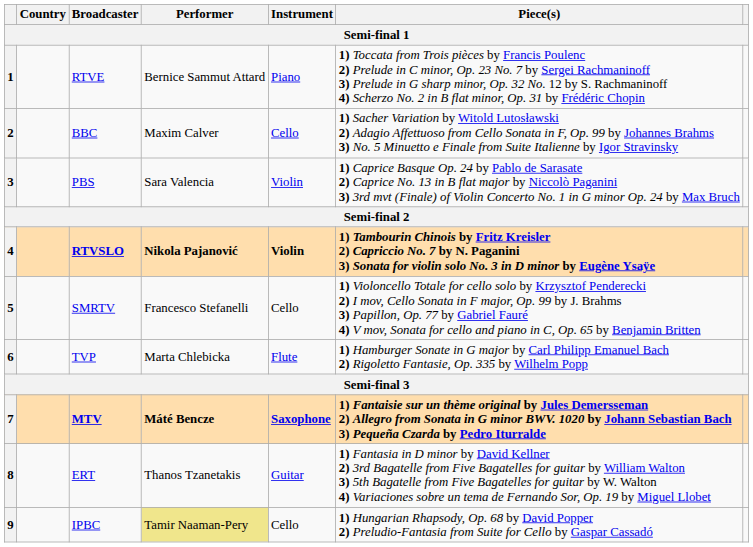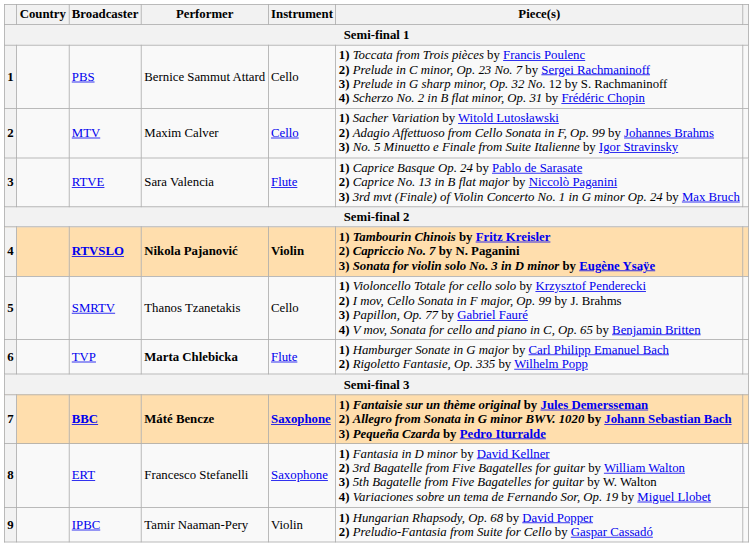1 | Broadcaster: RTVE -> PBS
1 | Instrument: Piano -> Cello
2 | Broadcaster: BBC -> MTV
3 | Broadcaster: PBS -> RTVE
3 | Instrument: Violin -> Flute
5 | Performer: Francesco Stefanelli -> Thanos Tzanetakis
6 | Performer: normal -> bold
7 | Broadcaster: MTV -> BBC
8 | Performer: Thanos Tzanetakis -> Francesco Stefanelli
8 | Instrument: Guitar -> Saxophone
9 | Performer: khaki background -> no background
9 | Instrument: Cello -> Violin
